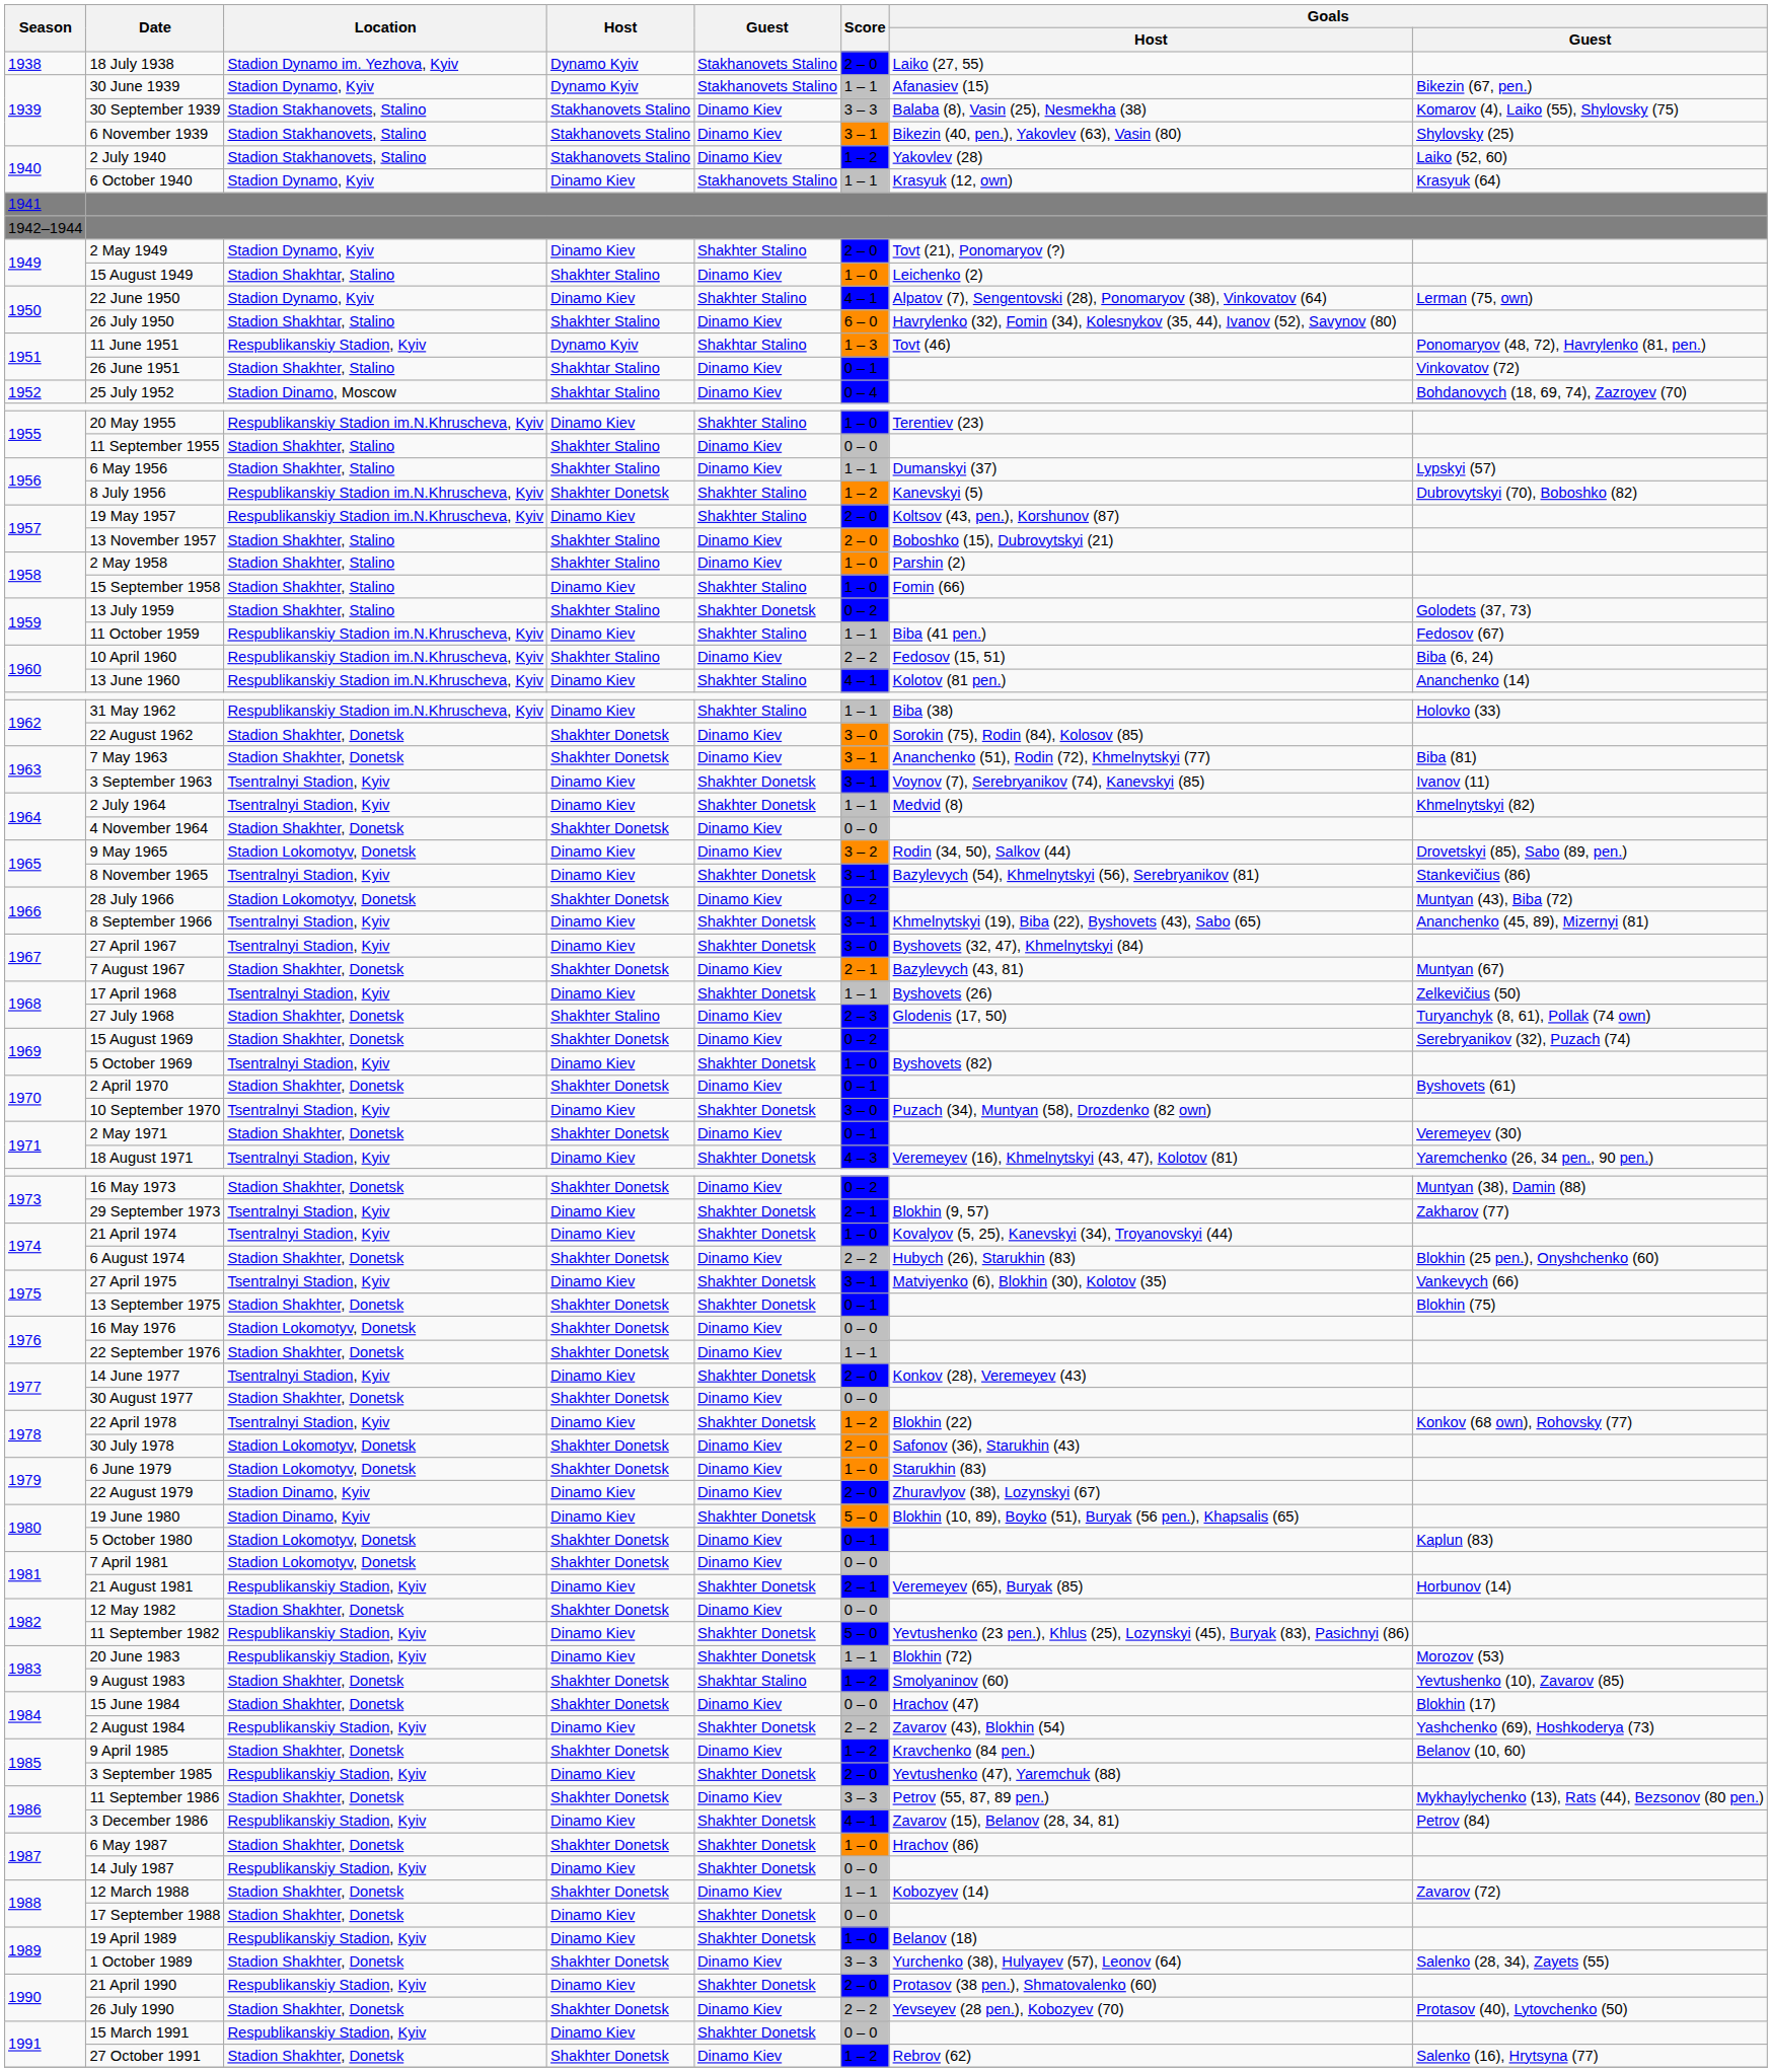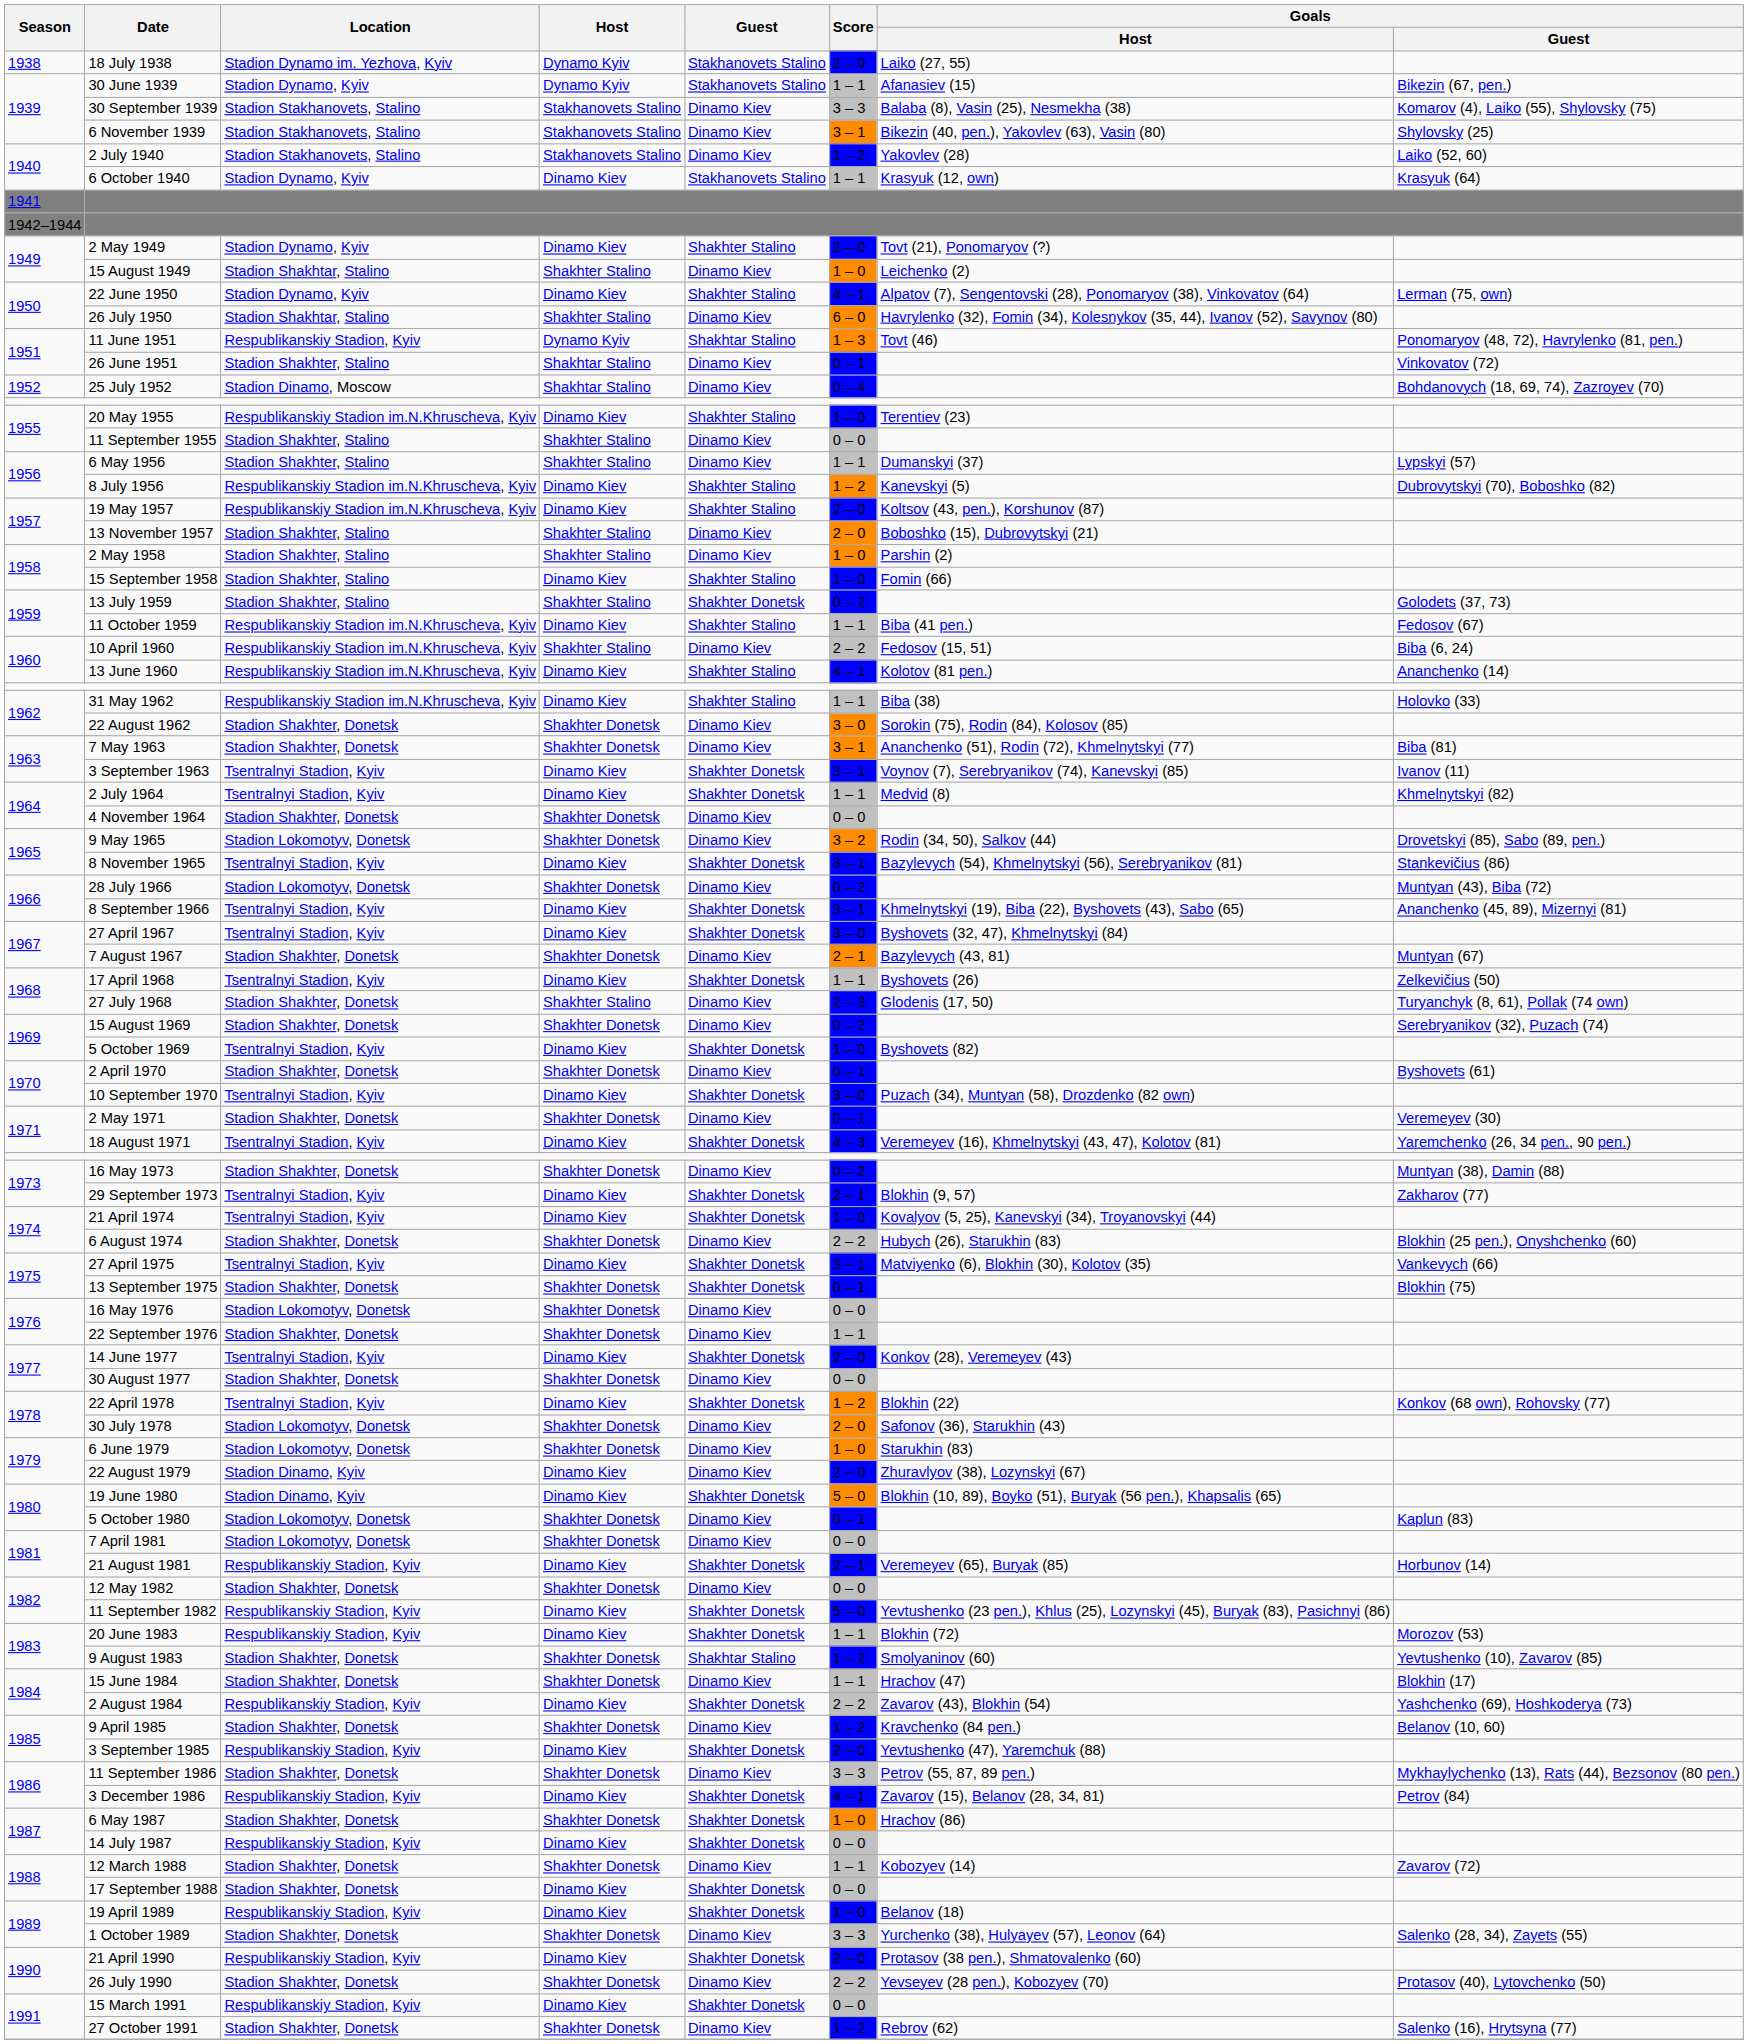8 July 1956 | Host: Shakhter Donetsk -> Dinamo Kiev
9 May 1965 | Host: Dinamo Kiev -> Shakhter Donetsk
15 June 1984 | Score: 0 – 0 -> 1 – 1
